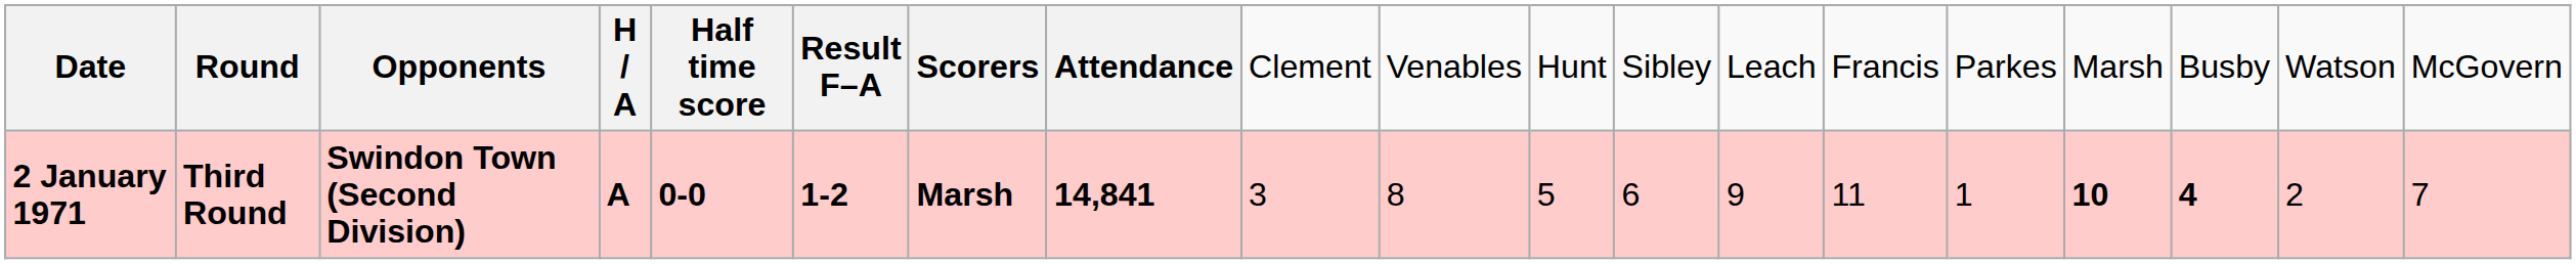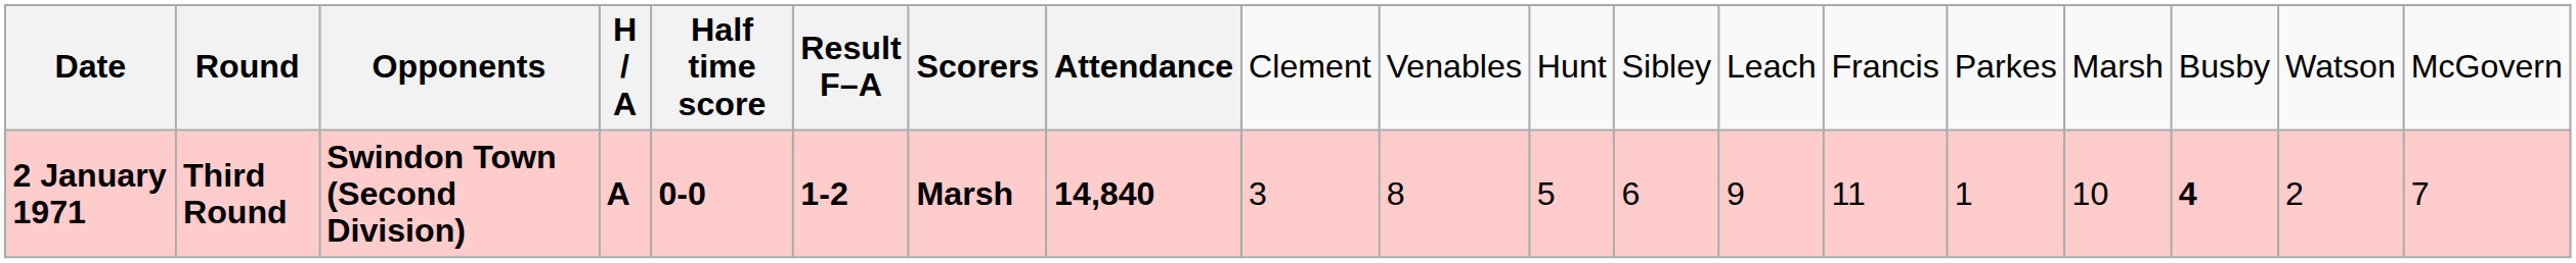2 January 1971 | column 8: 14,841 -> 14,840
2 January 1971 | column 16: bold -> normal
